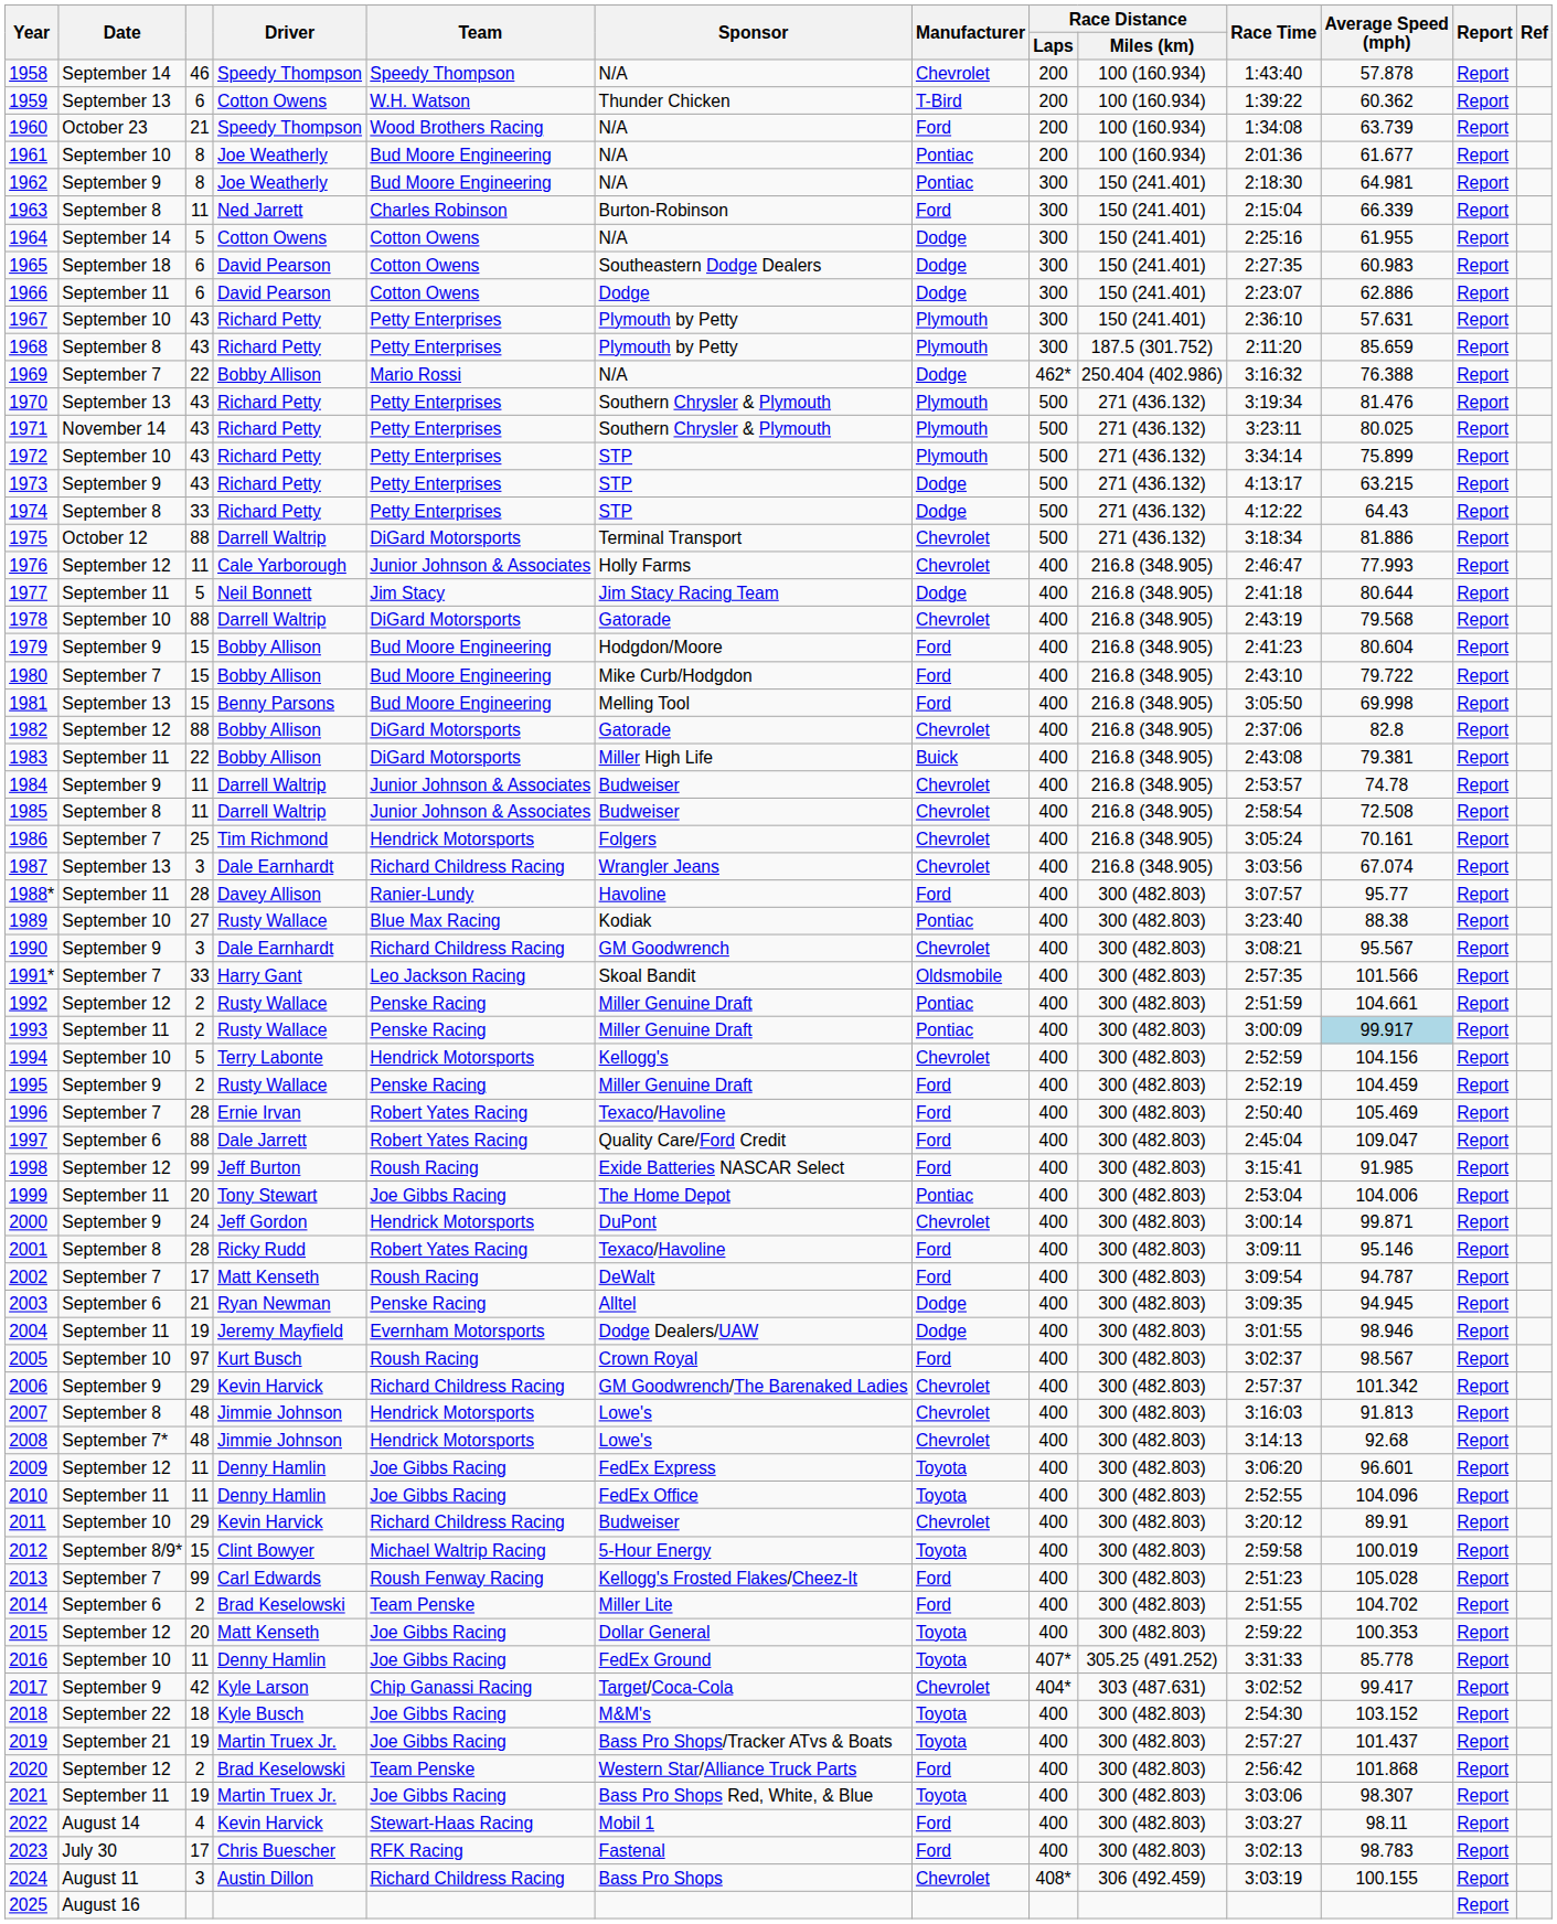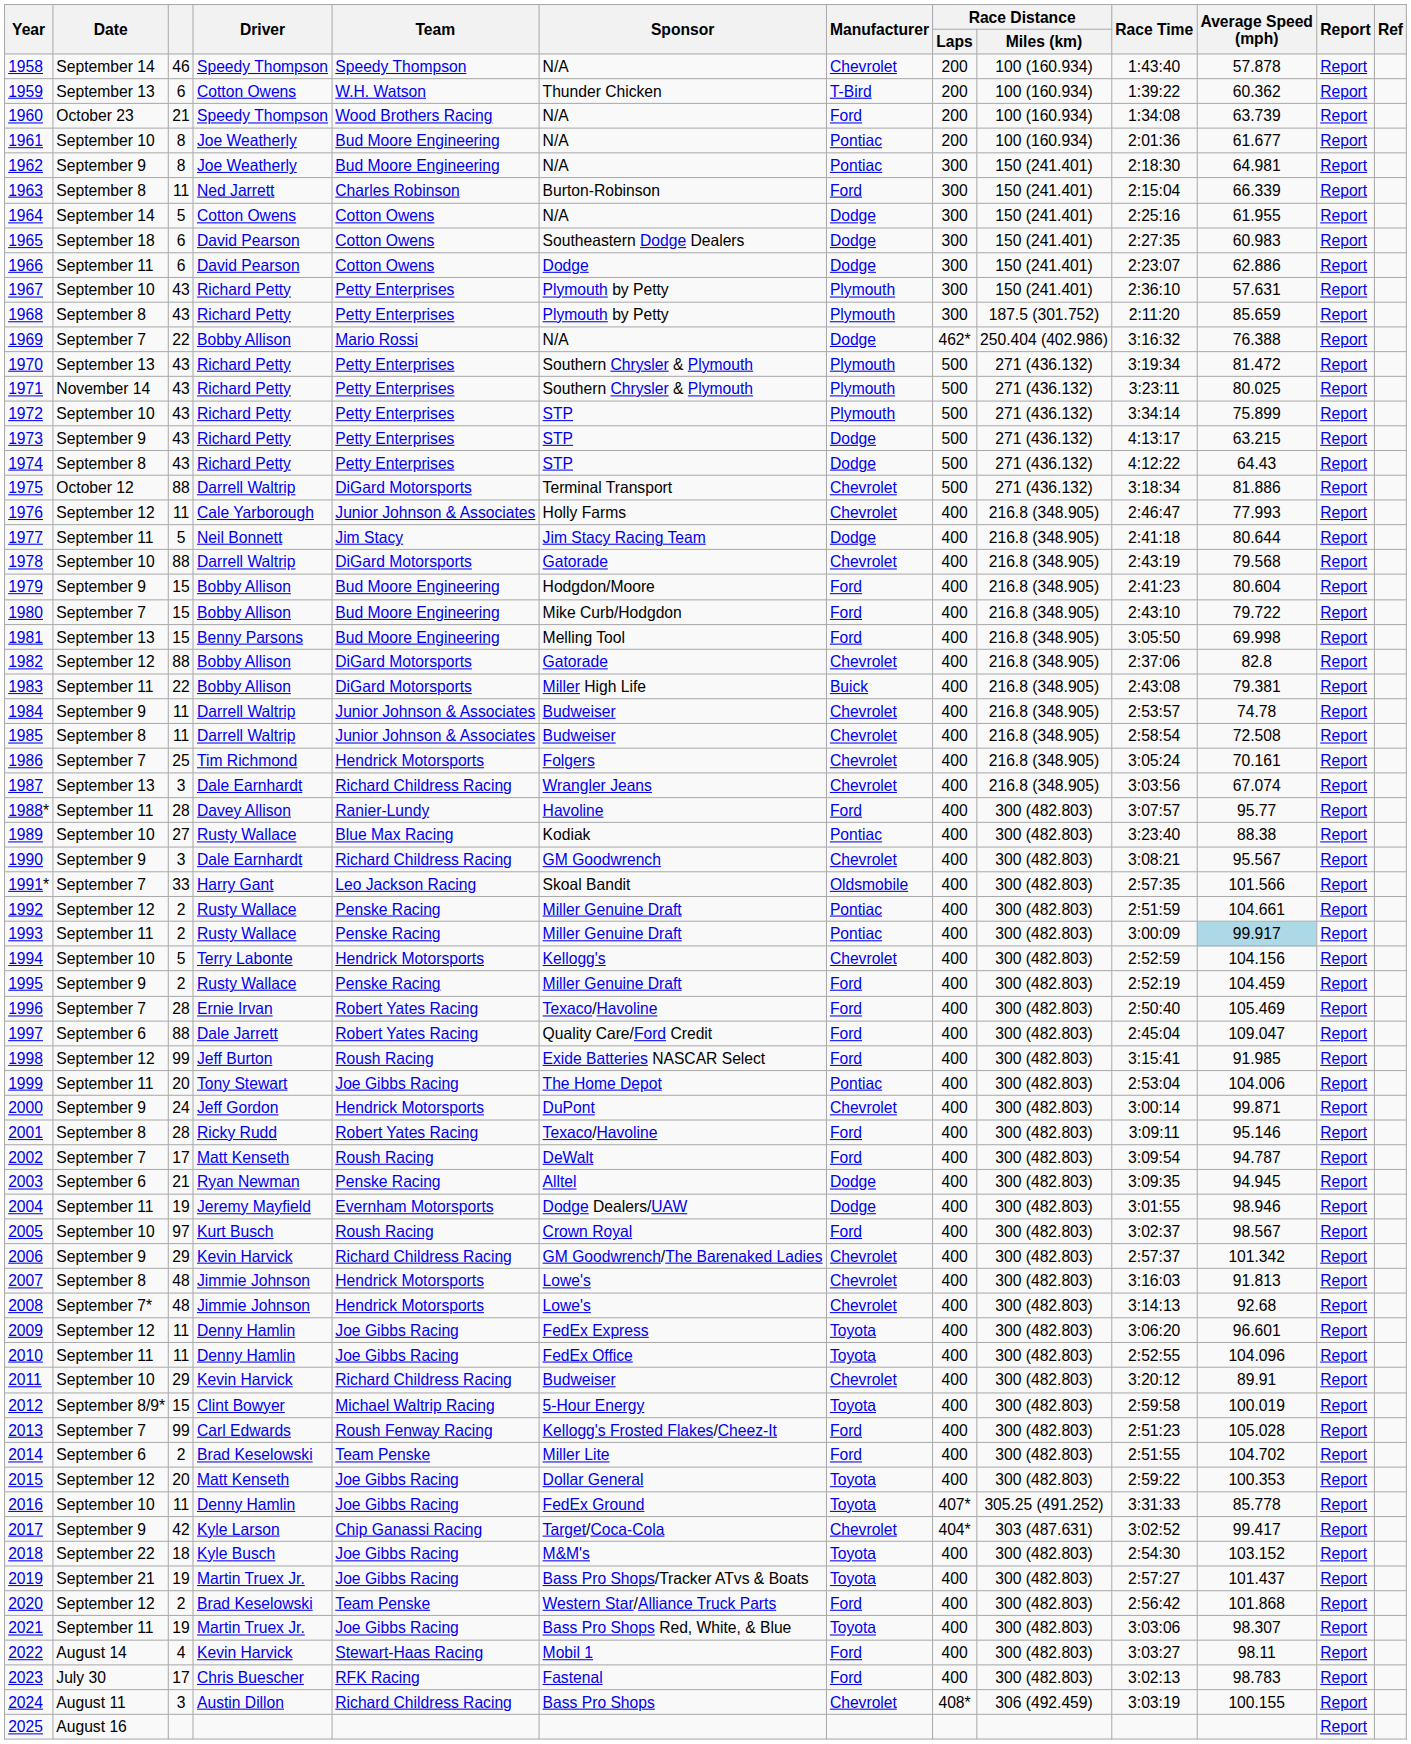1970 | Average Speed (mph): 81.476 -> 81.472
1974 | column 3: 33 -> 43
